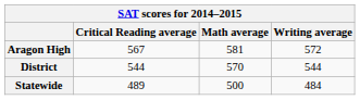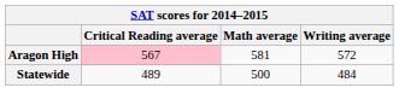Aragon High | Critical Reading average: no background -> pink background
- row: District | 544 | 570 | 544
